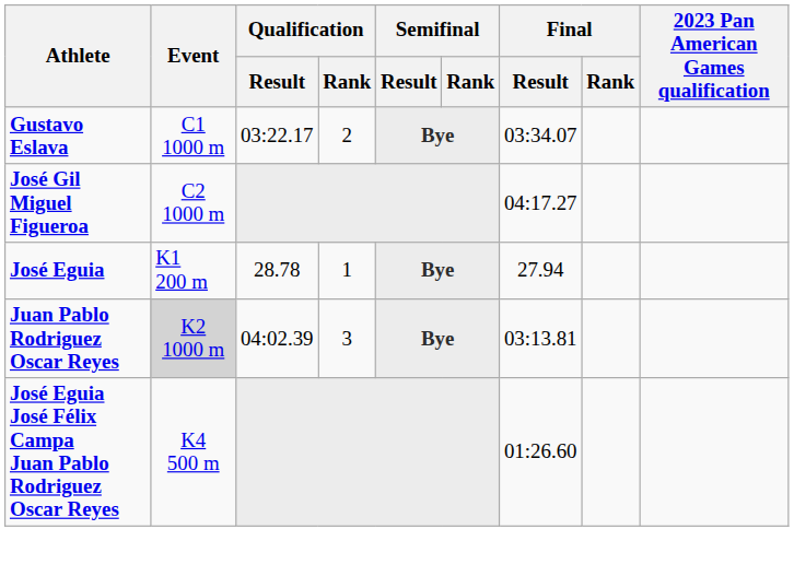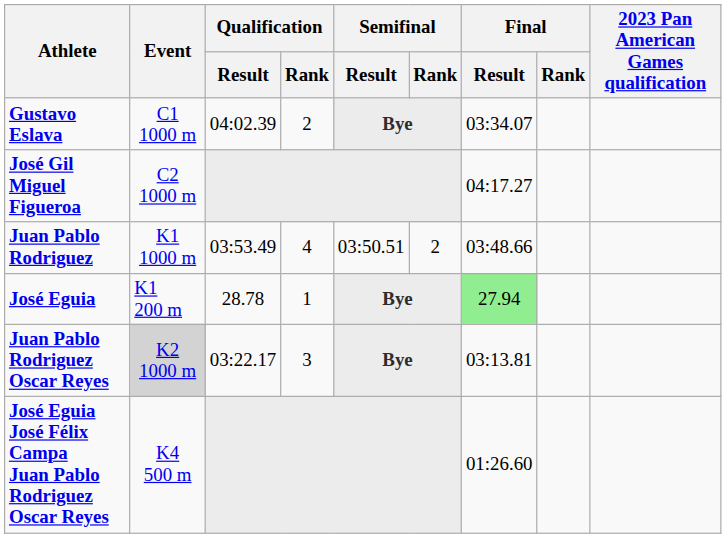Gustavo Eslava | Qualification / Result: 03:22.17 -> 04:02.39
+ row: Juan Pablo Rodriguez | K1 1000 m | 03:53.49 | 4 | 03:50.51 | 2 | 03:48.66
José Eguia | Final / Result: no background -> lightgreen background
Juan Pablo Rodriguez Oscar Reyes | Qualification / Result: 04:02.39 -> 03:22.17
